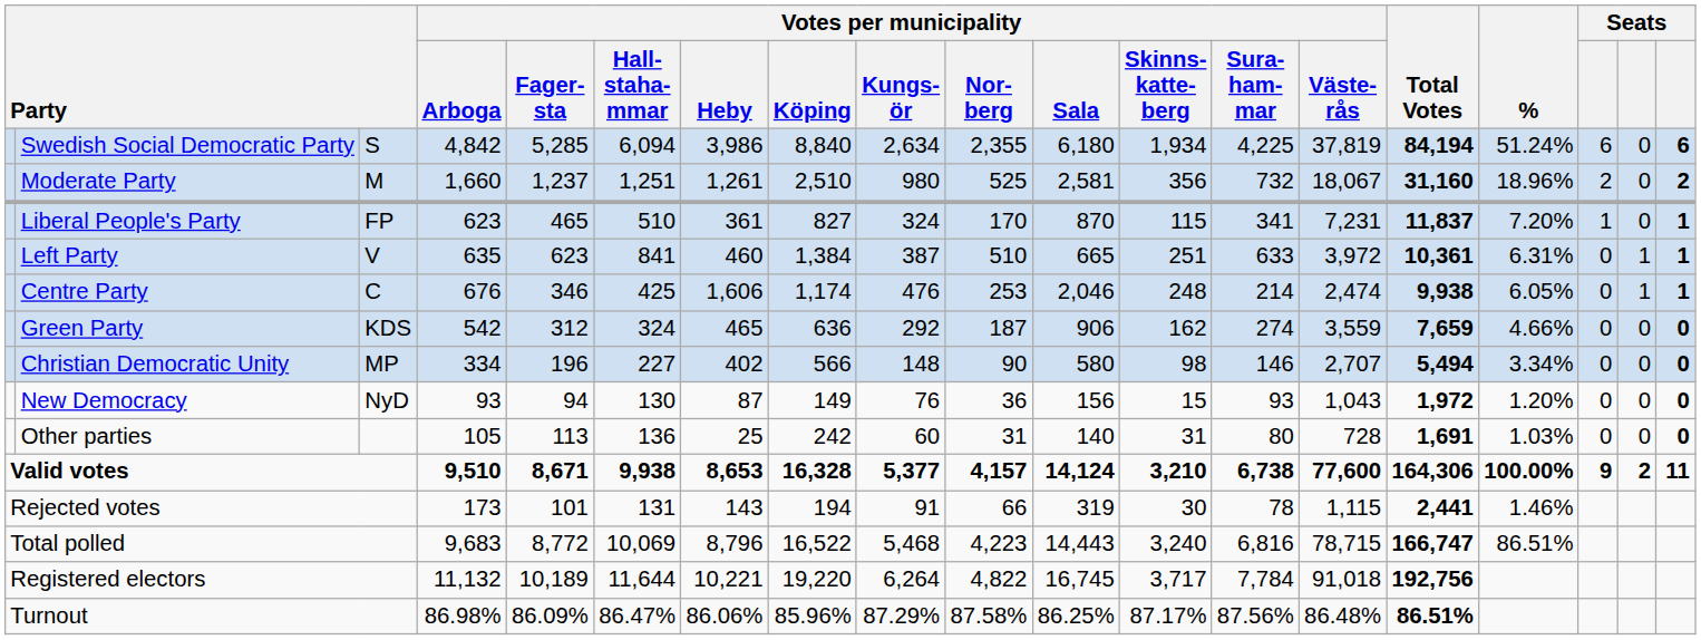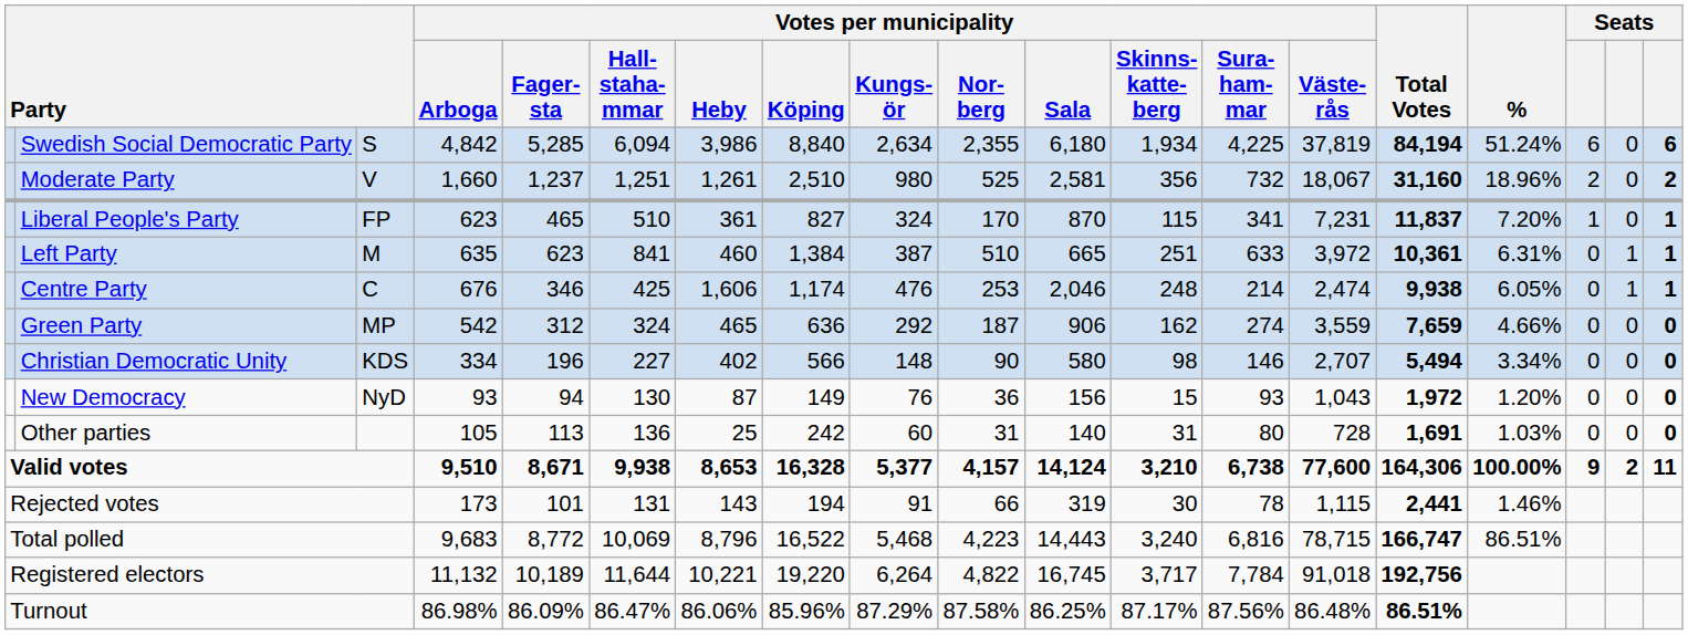Moderate Party | column 3: M -> V
Left Party | column 3: V -> M
Green Party | column 3: KDS -> MP
Christian Democratic Unity | column 3: MP -> KDS
